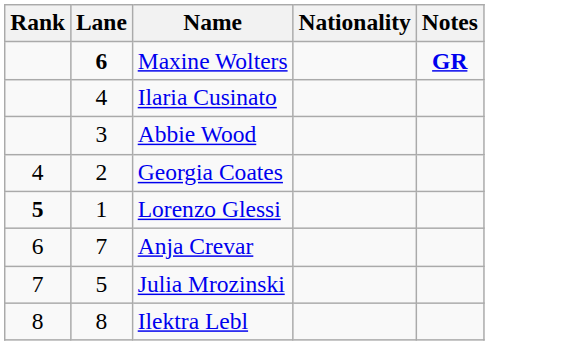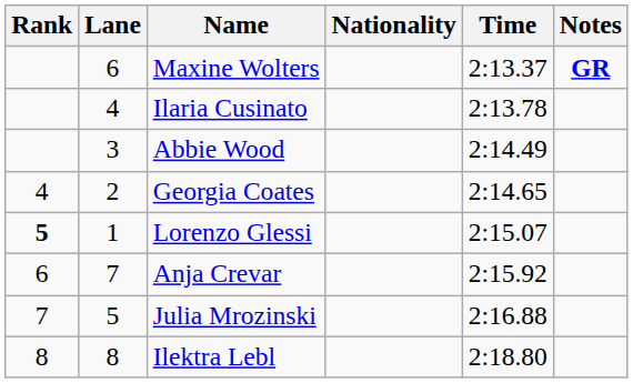+ column: Time | 2:13.37 | 2:13.78 | 2:14.49 | 2:14.65 | 2:15.07 | 2:15.92 | 2:16.88 | 2:18.80
Maxine Wolters | Lane: bold -> normal
